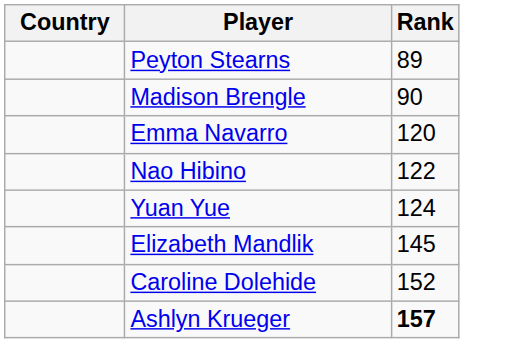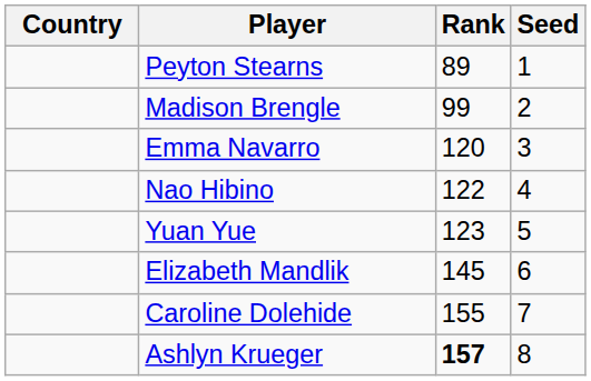+ column: Seed | 1 | 2 | 3 | 4 | 5 | 6 | 7 | 8
Madison Brengle | Rank: 90 -> 99
Yuan Yue | Rank: 124 -> 123
Caroline Dolehide | Rank: 152 -> 155
